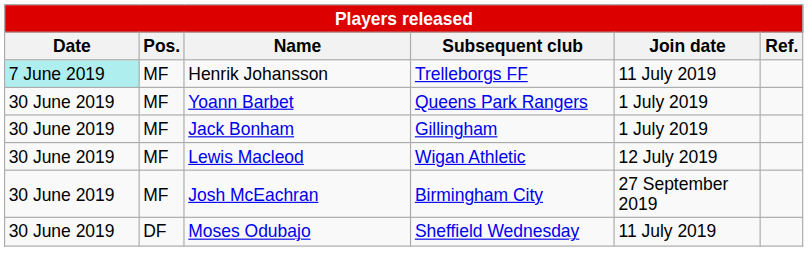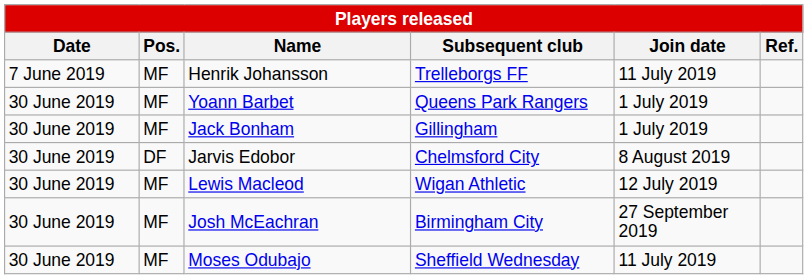Henrik Johansson | Date: paleturquoise background -> no background
+ row: 30 June 2019 | DF | Jarvis Edobor | Chelmsford City | 8 August 2019
Moses Odubajo | Pos.: DF -> MF
